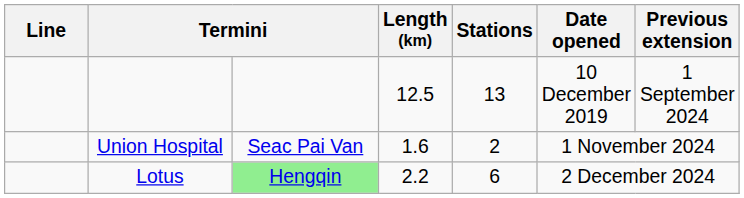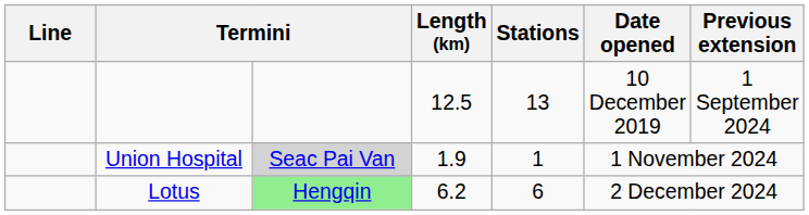Union Hospital | column 3: no background -> lightgrey background
Union Hospital | Length (km): 1.6 -> 1.9
Union Hospital | Stations: 2 -> 1
Lotus | Length (km): 2.2 -> 6.2
